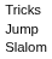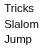rows swapped: Slalom <-> Jump
